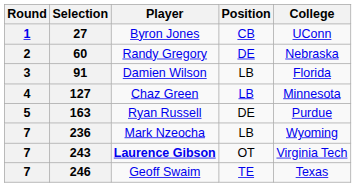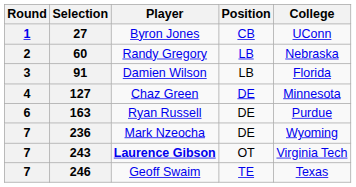60 | Position: DE -> LB
127 | Position: LB -> DE
163 | Round: 5 -> 6
236 | Position: LB -> DE
